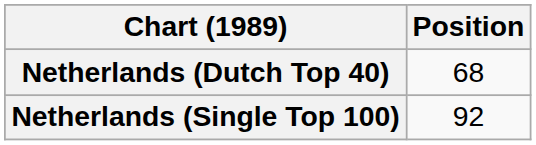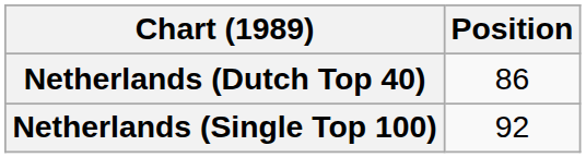Netherlands (Dutch Top 40) | Position: 68 -> 86
